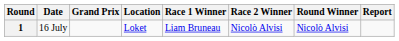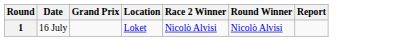- column: Race 1 Winner | Liam Bruneau
